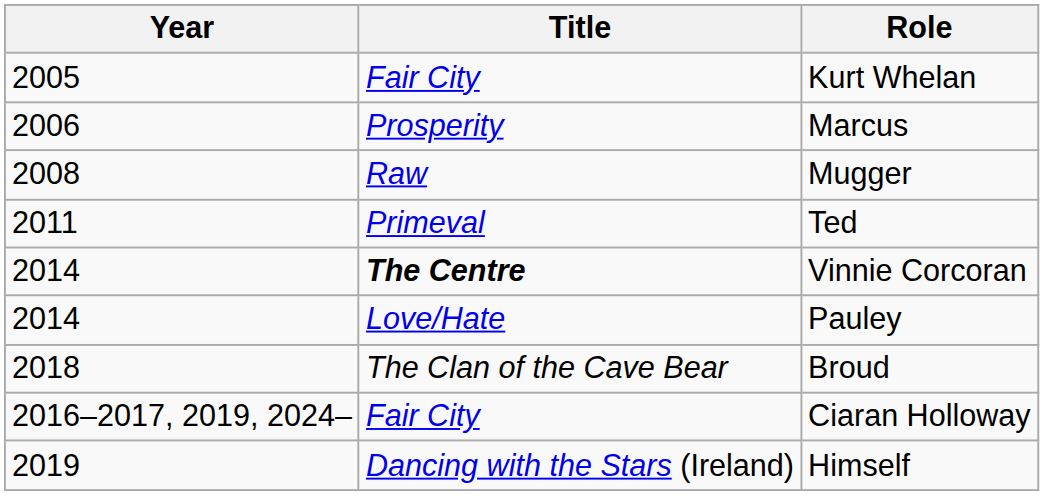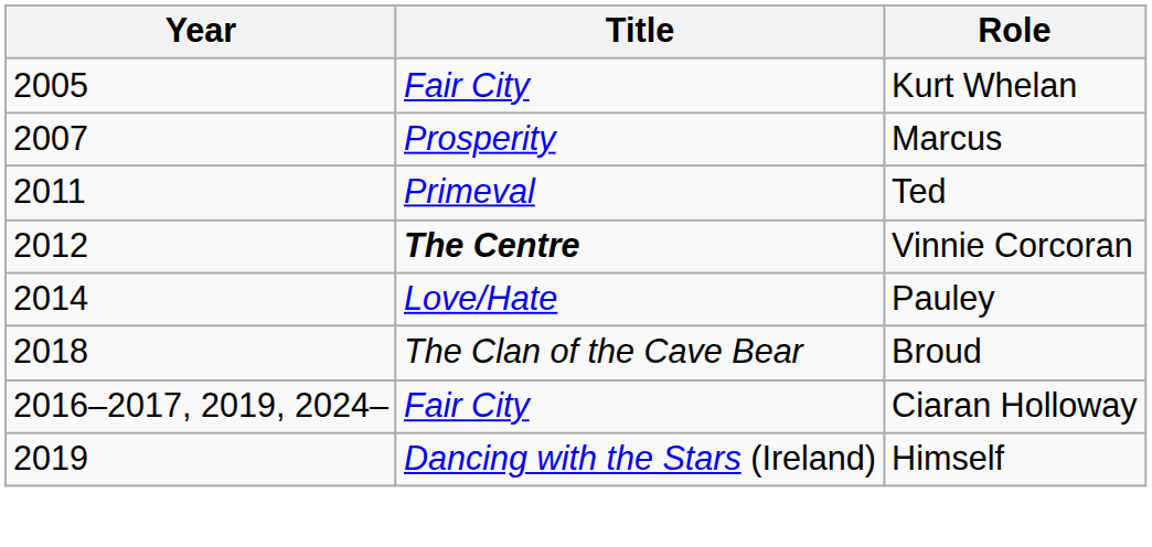Marcus | Year: 2006 -> 2007
- row: 2008 | Raw | Mugger
Vinnie Corcoran | Year: 2014 -> 2012
